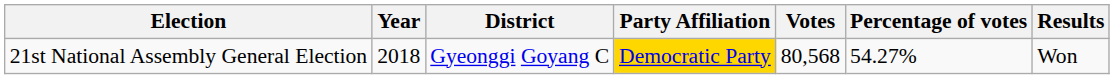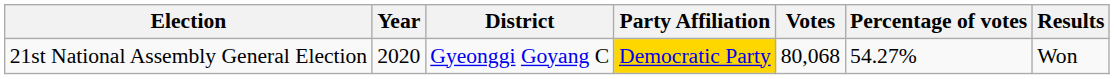21st National Assembly General Election | Year: 2018 -> 2020
21st National Assembly General Election | Votes: 80,568 -> 80,068
